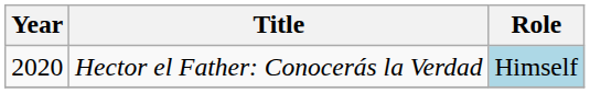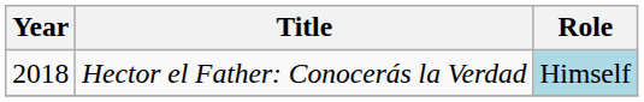Hector el Father: Conocerás la Verdad | Year: 2020 -> 2018
